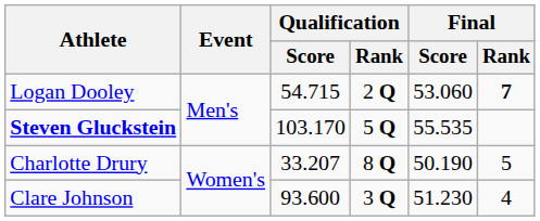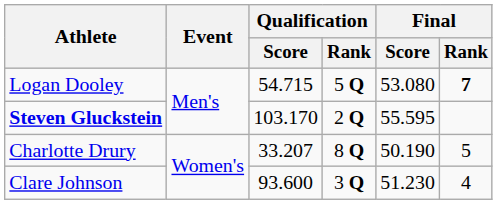Logan Dooley | Qualification / Rank: 2 Q -> 5 Q
Logan Dooley | Final / Score: 53.060 -> 53.080
Steven Gluckstein | Qualification / Rank: 5 Q -> 2 Q
Steven Gluckstein | Final / Score: 55.535 -> 55.595
